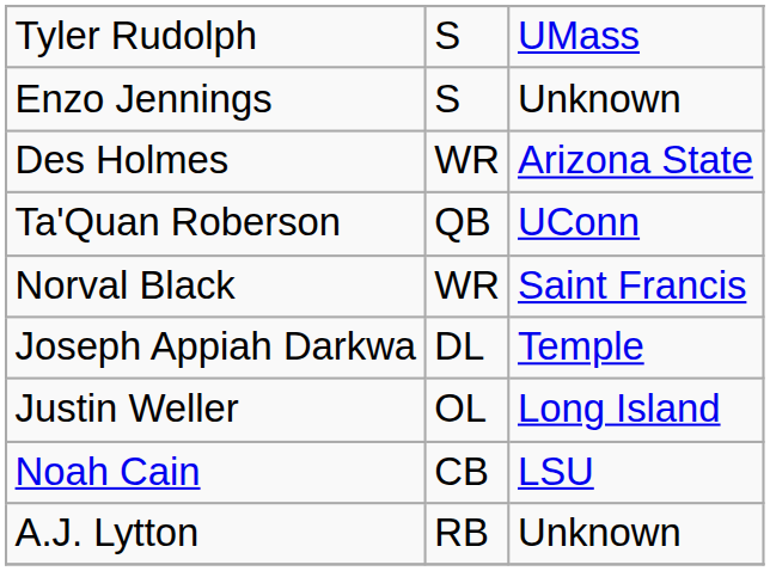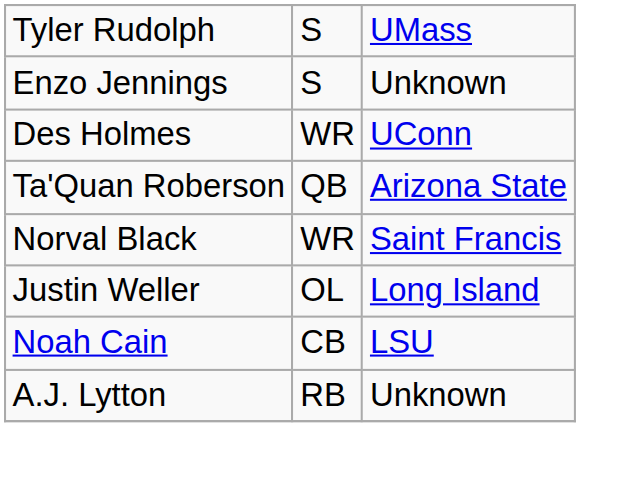Des Holmes | column 3: Arizona State -> UConn
Ta'Quan Roberson | column 3: UConn -> Arizona State
- row: Joseph Appiah Darkwa | DL | Temple
